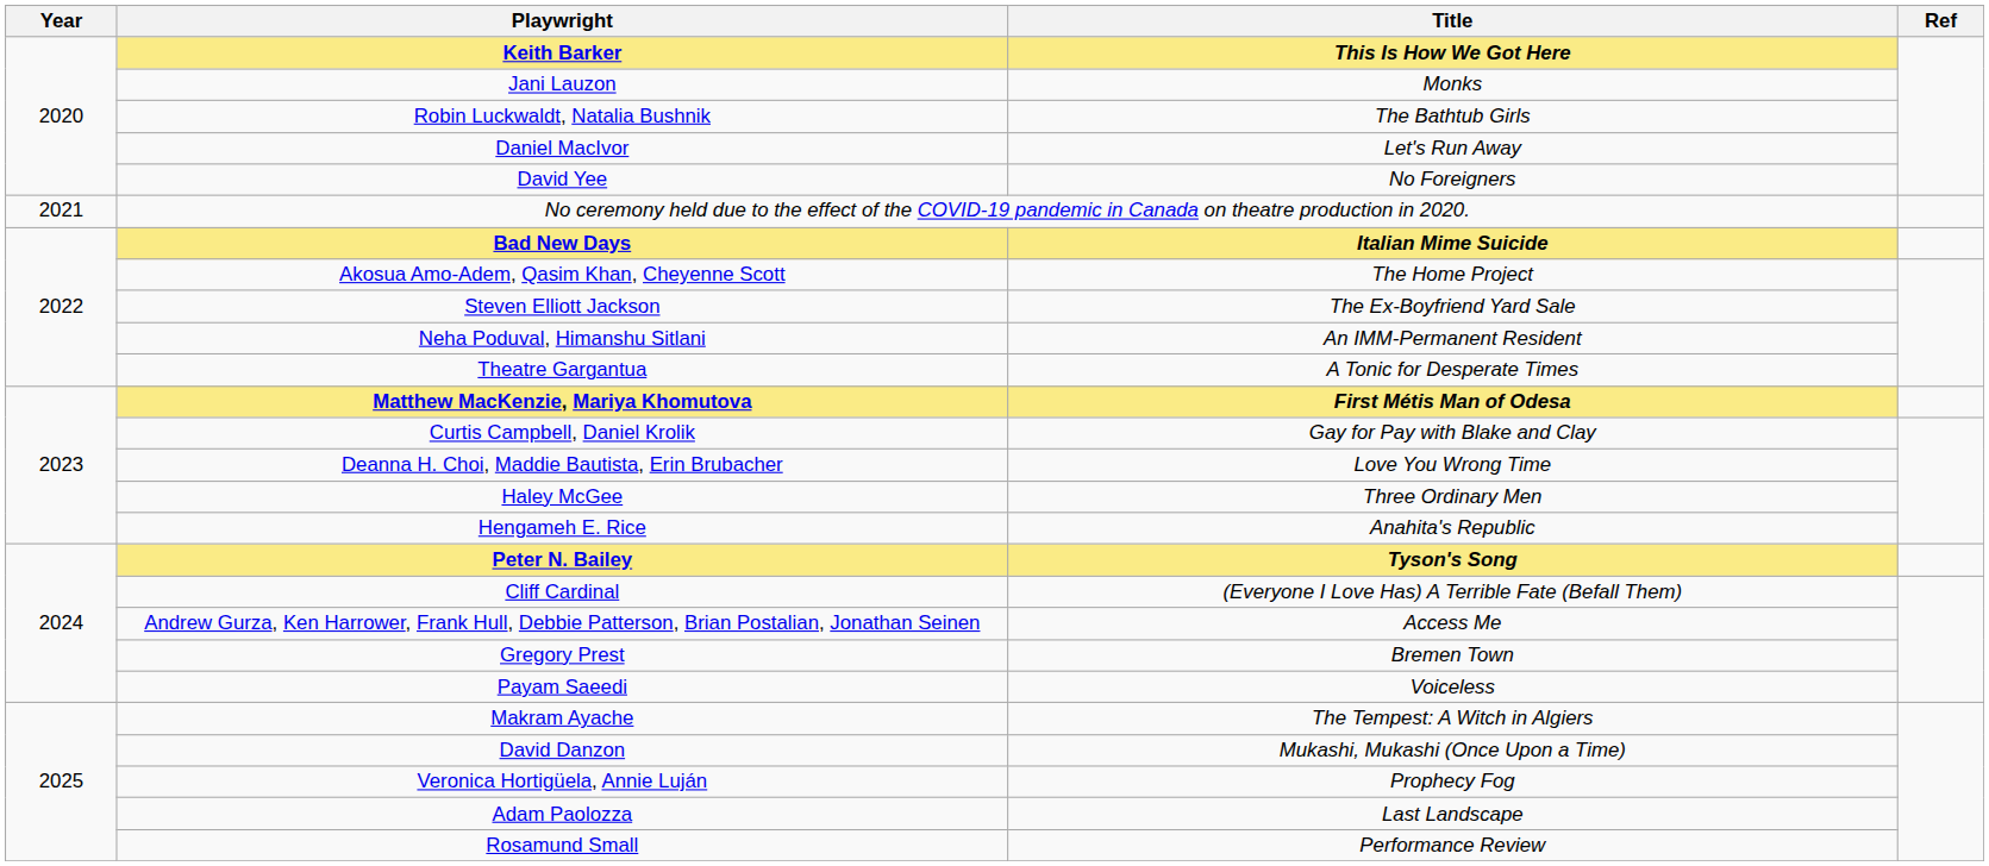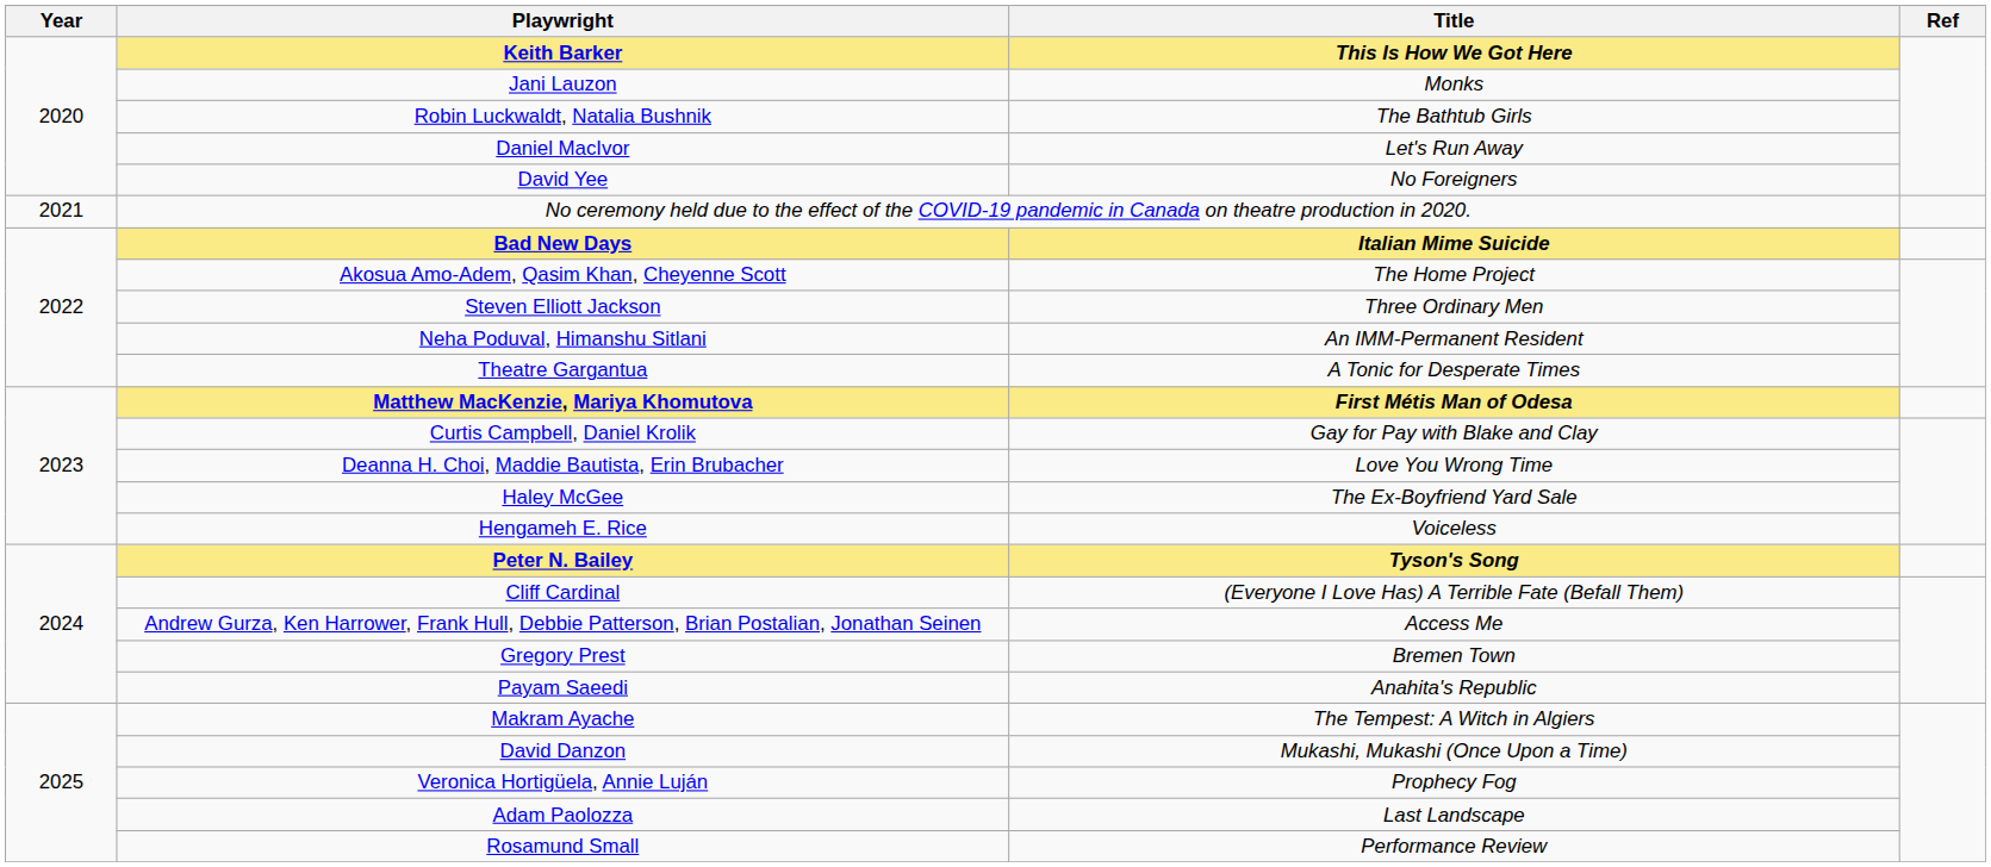Steven Elliott Jackson | Title: The Ex-Boyfriend Yard Sale -> Three Ordinary Men
Haley McGee | Title: Three Ordinary Men -> The Ex-Boyfriend Yard Sale
Hengameh E. Rice | Title: Anahita's Republic -> Voiceless
Payam Saeedi | Title: Voiceless -> Anahita's Republic
